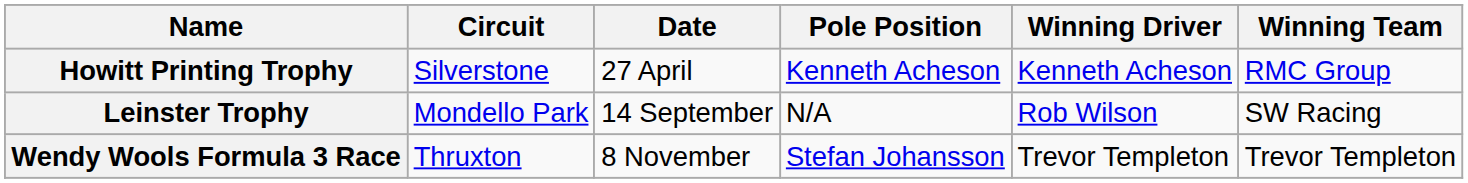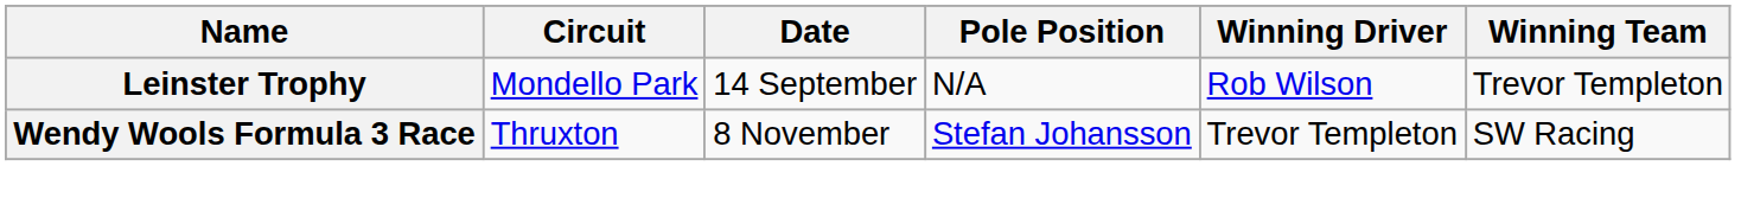- row: Howitt Printing Trophy | Silverstone | 27 April | Kenneth Acheson | Kenneth Acheson | RMC Group
Leinster Trophy | Winning Team: SW Racing -> Trevor Templeton
Wendy Wools Formula 3 Race | Winning Team: Trevor Templeton -> SW Racing
